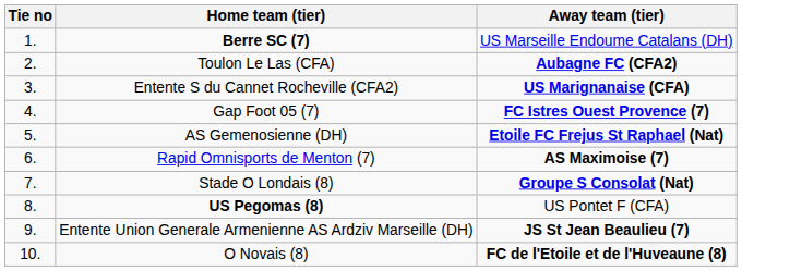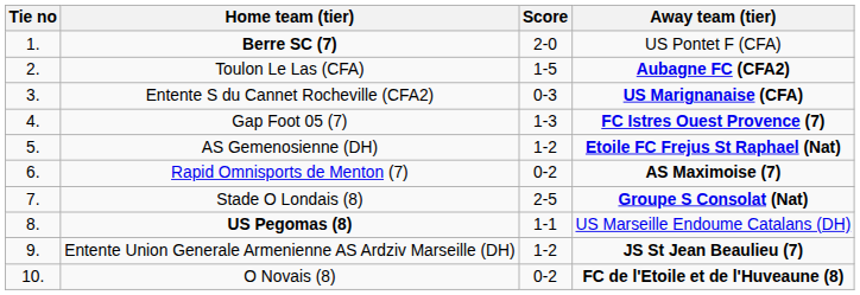+ column: Score | 2-0 | 1-5 | 0-3 | 1-3 | 1-2 | 0-2 | 2-5 | 1-1 | 1-2 | 0-2
Berre SC (7) | Away team (tier): US Marseille Endoume Catalans (DH) -> US Pontet F (CFA)
US Pegomas (8) | Away team (tier): US Pontet F (CFA) -> US Marseille Endoume Catalans (DH)
